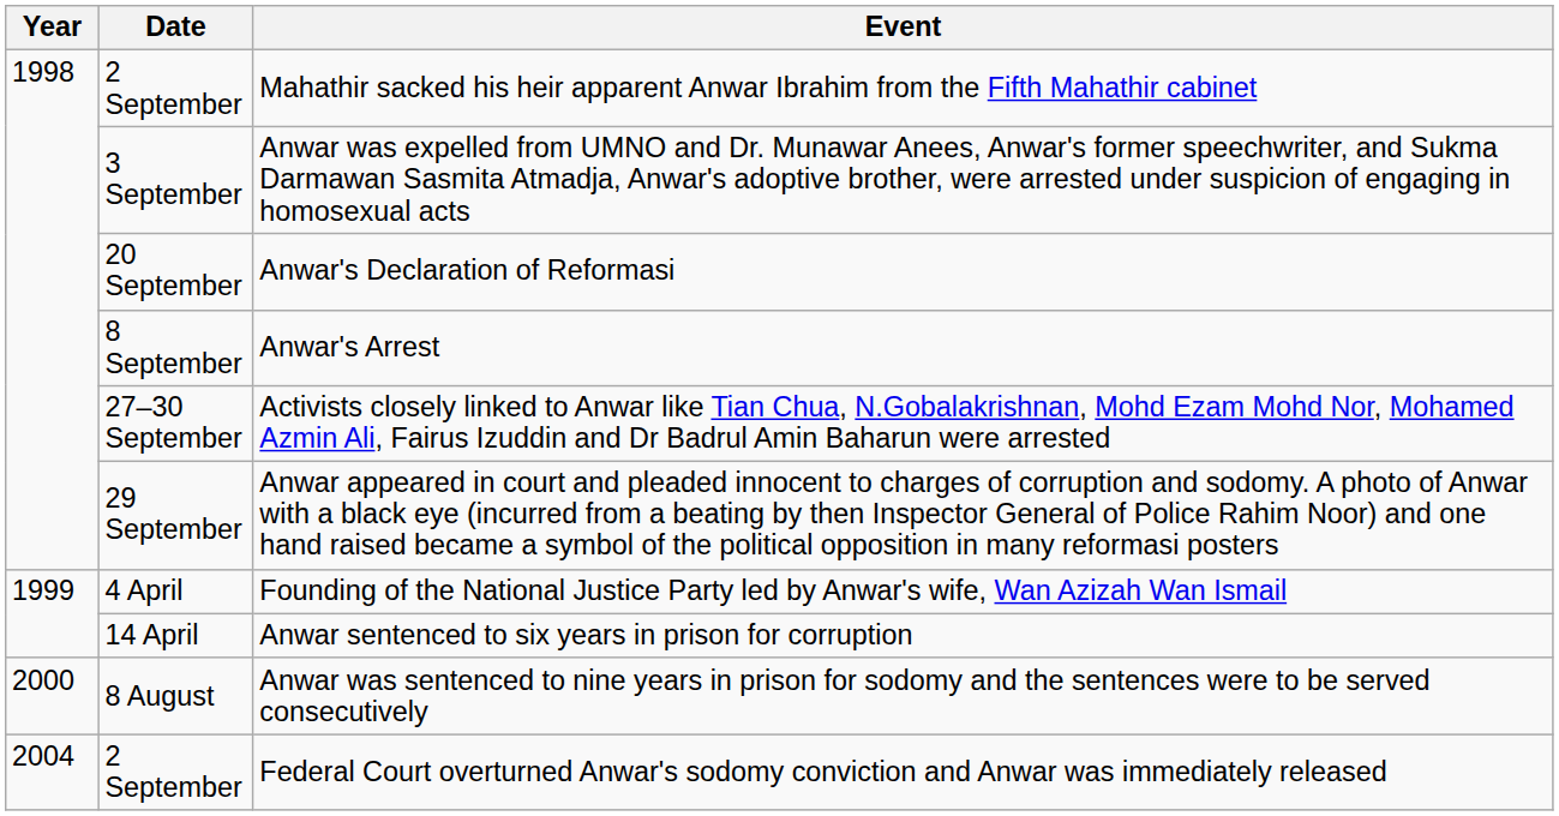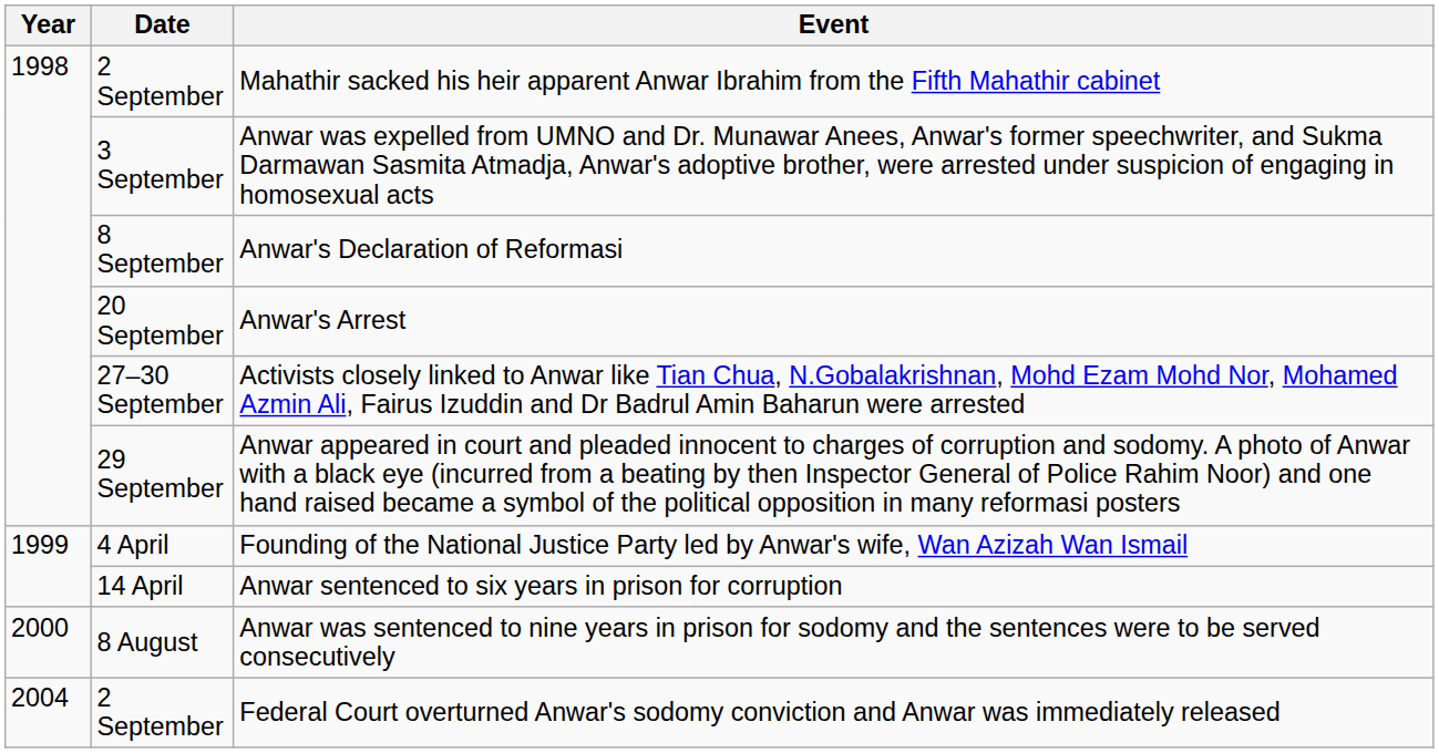Anwar's Declaration of Reformasi | Date: 20 September -> 8 September
Anwar's Arrest | Date: 8 September -> 20 September
